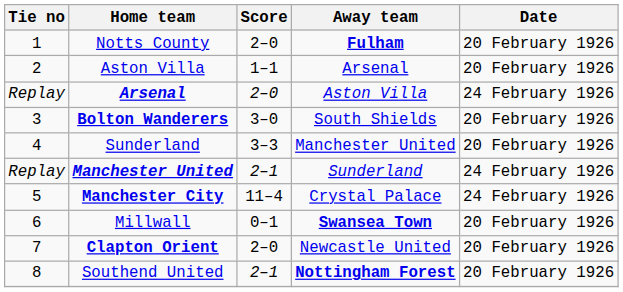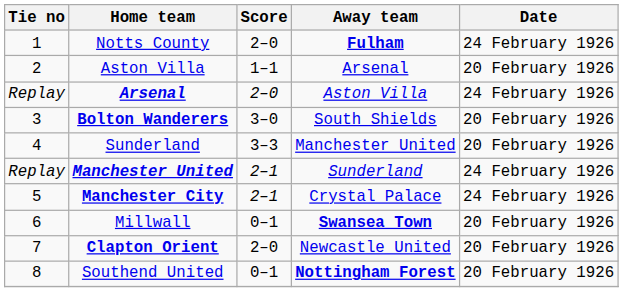Notts County | Date: 20 February 1926 -> 24 February 1926
Manchester City | Score: 11–4 -> 2–1
Southend United | Score: 2–1 -> 0–1
